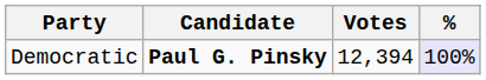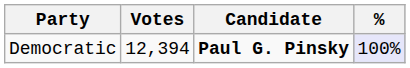columns swapped: Candidate <-> Votes
